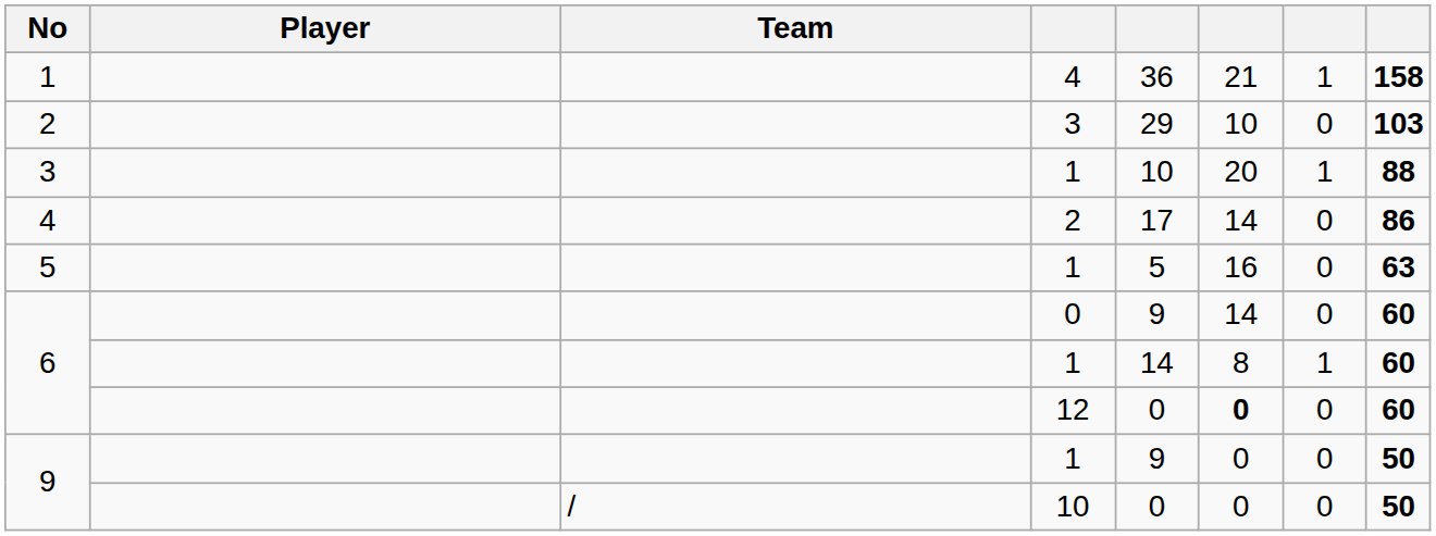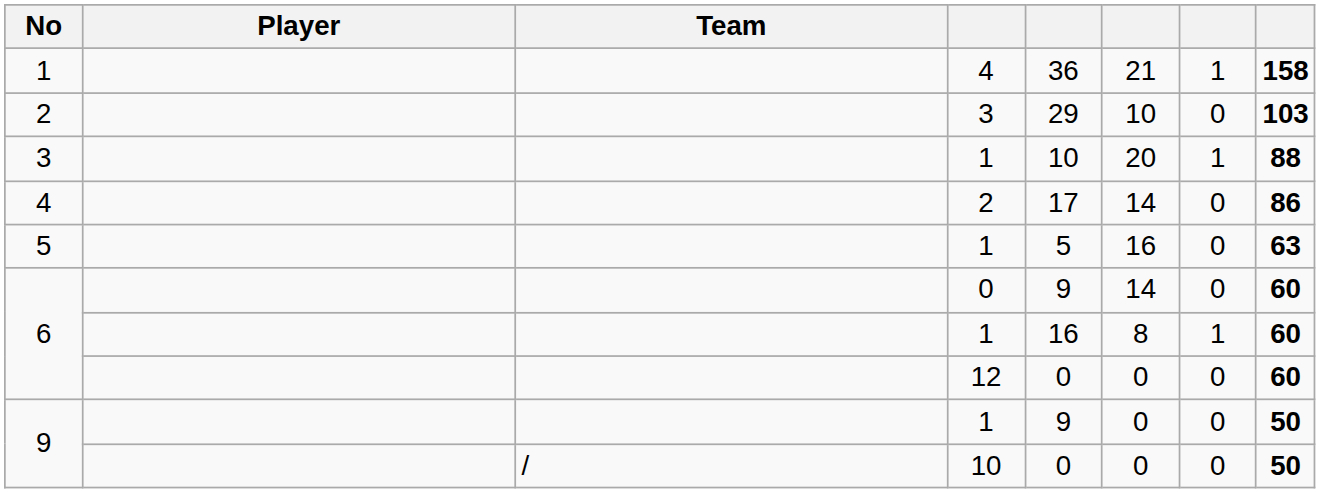6 / 1 | column 5: 14 -> 16
6 / 12 | column 6: bold -> normal
